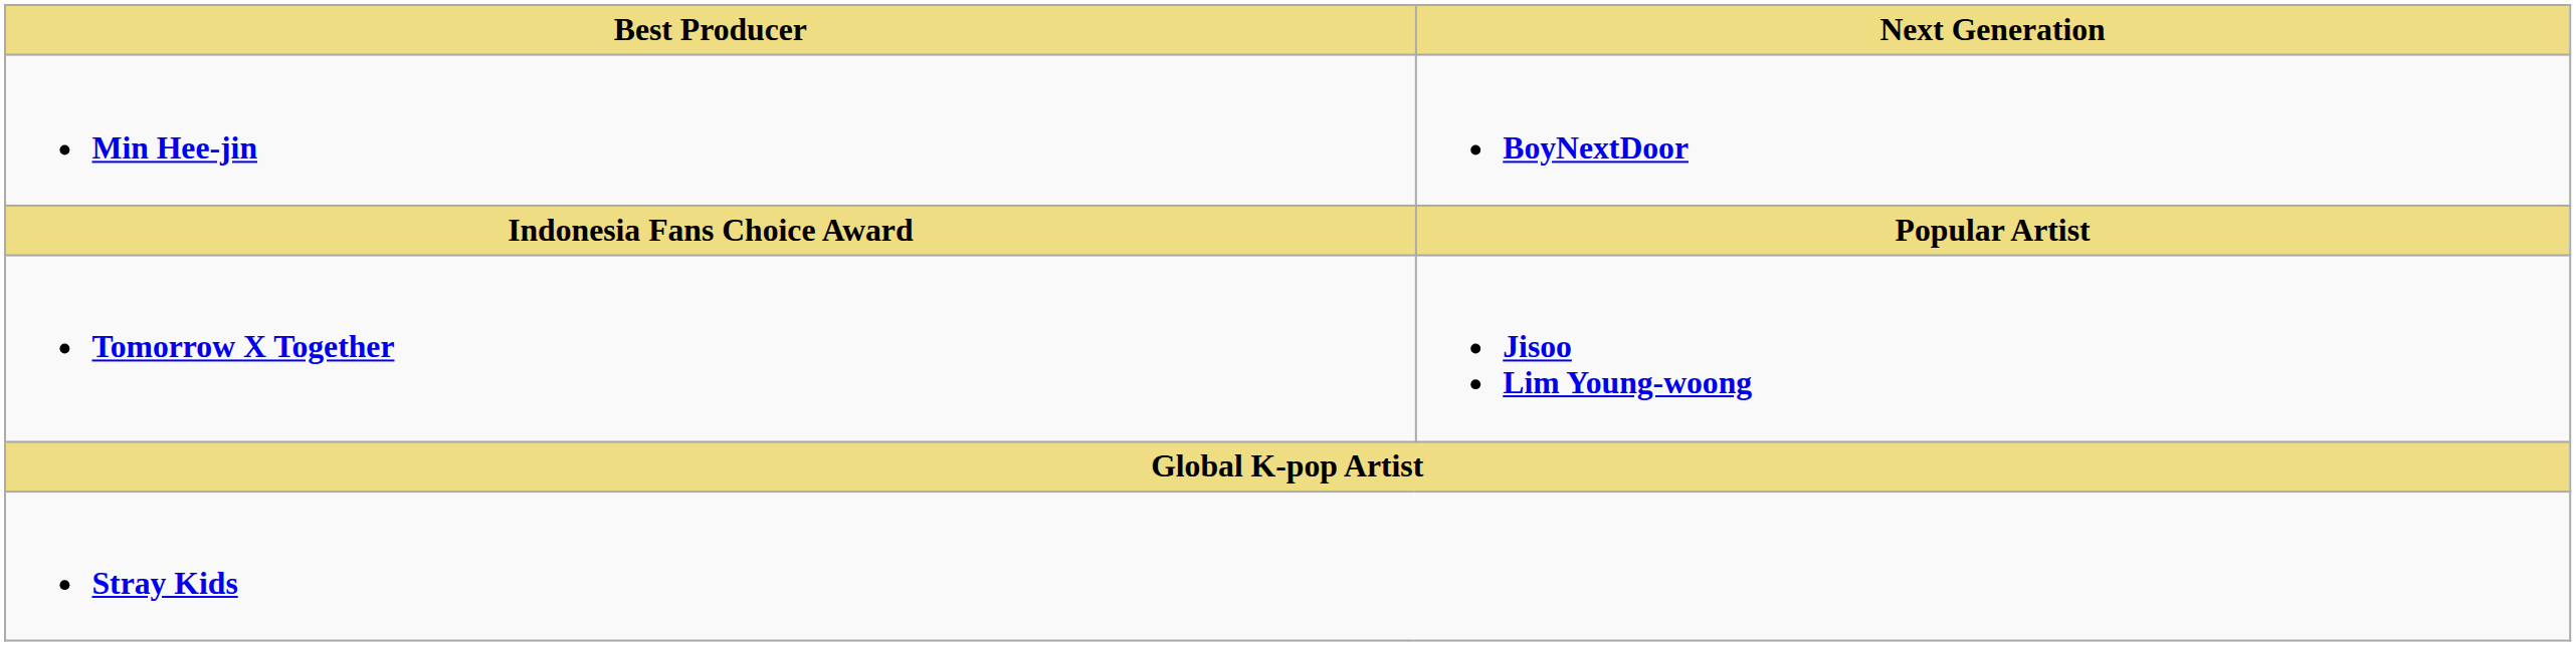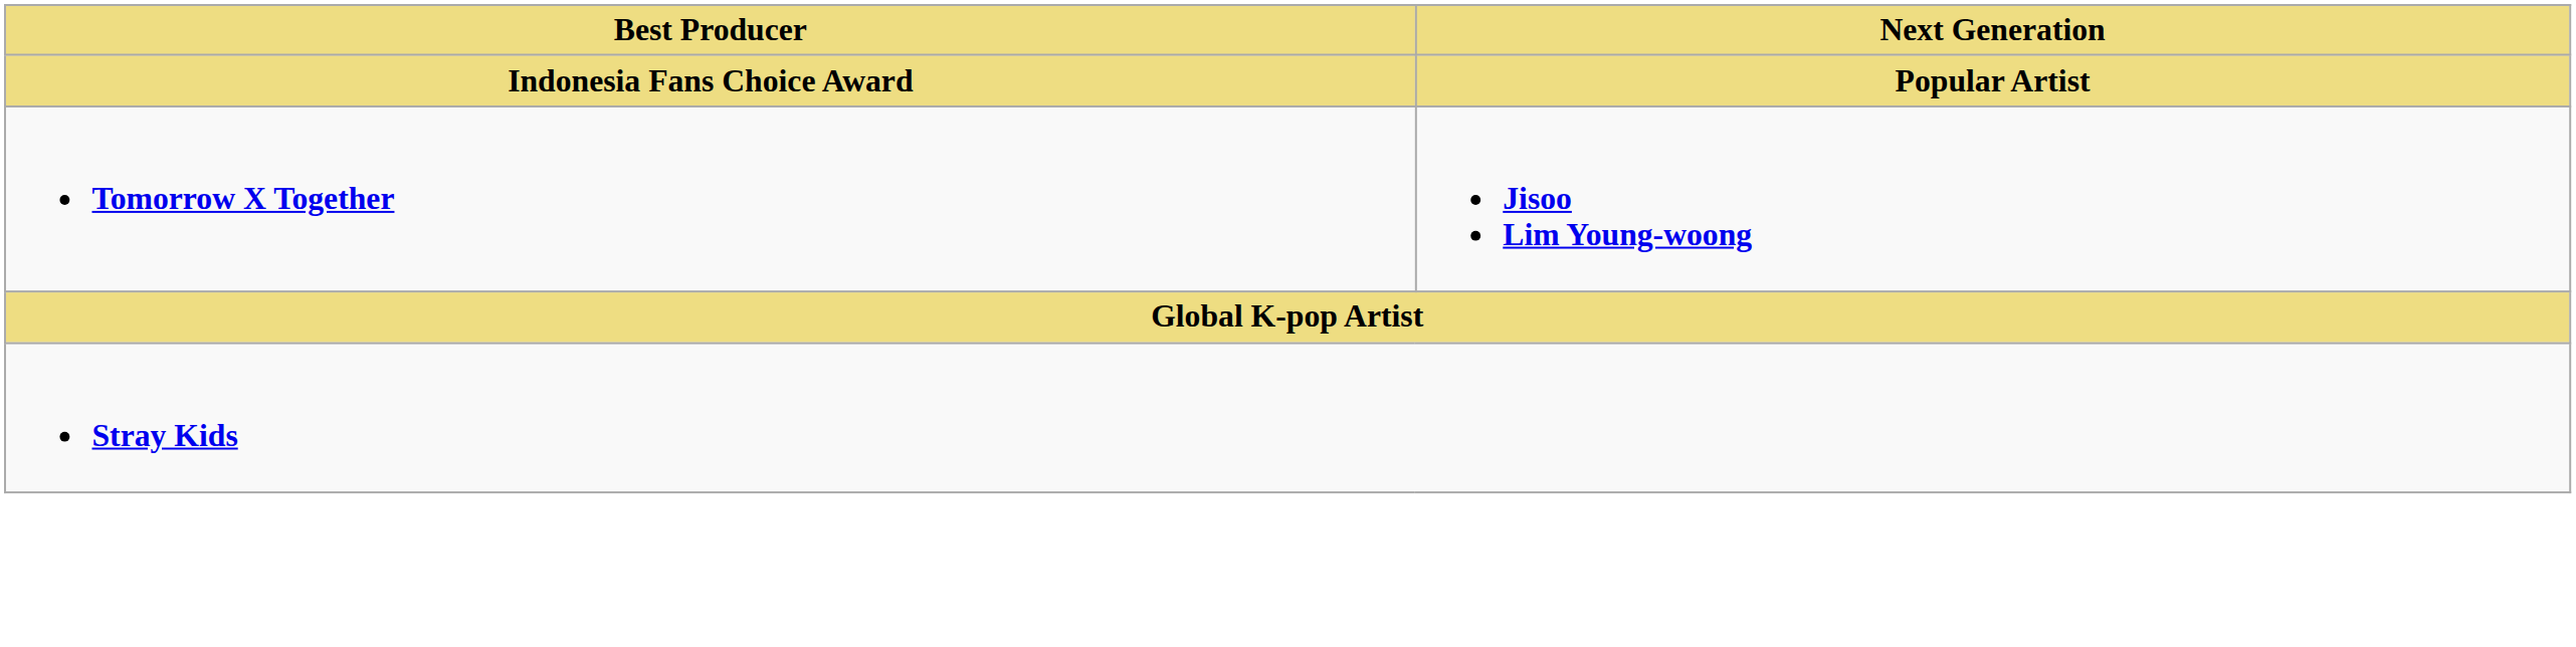- row: Min Hee-jin | BoyNextDoor
